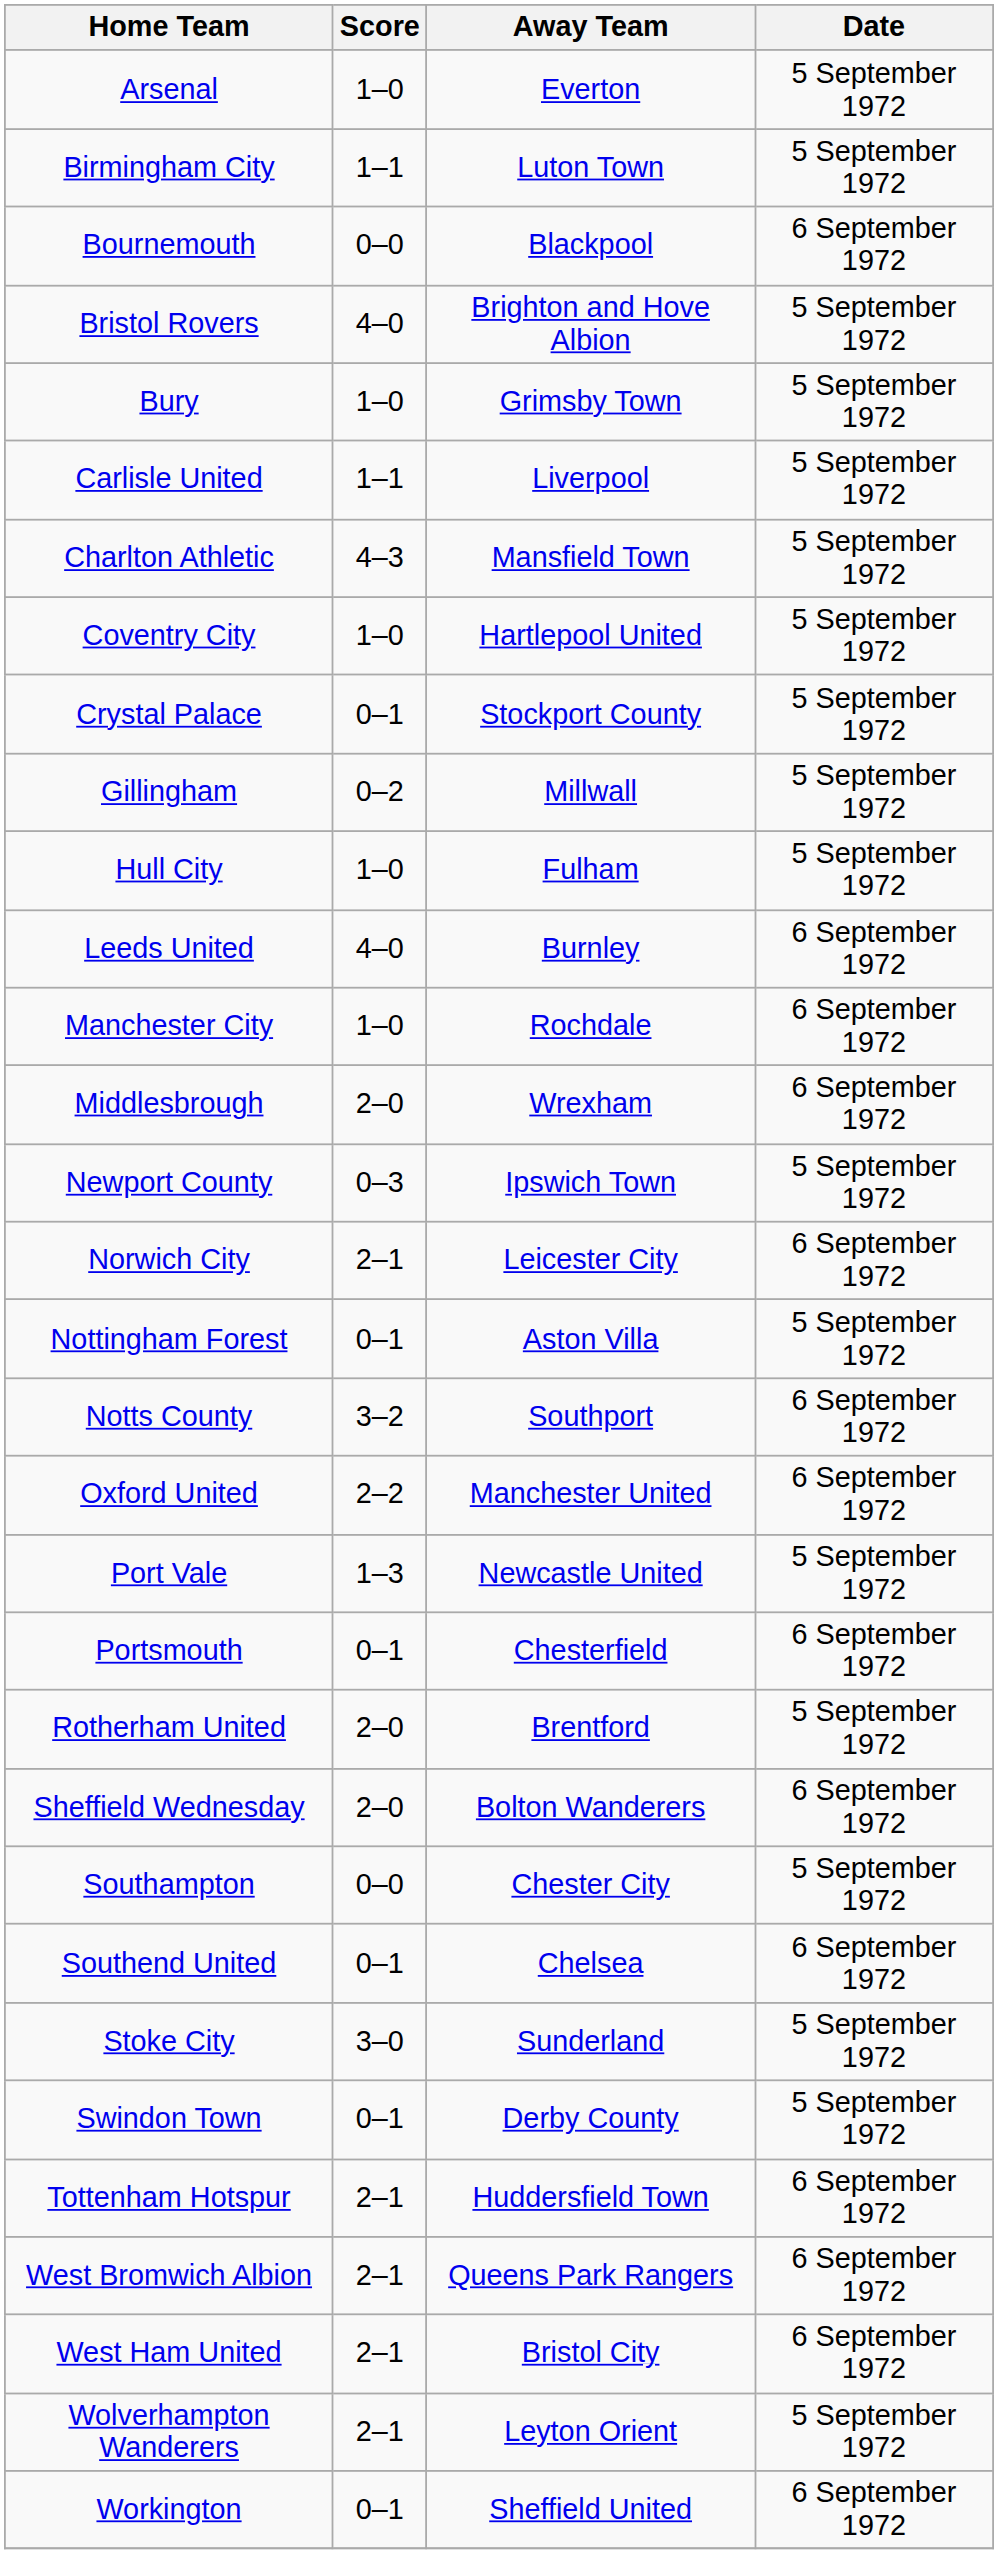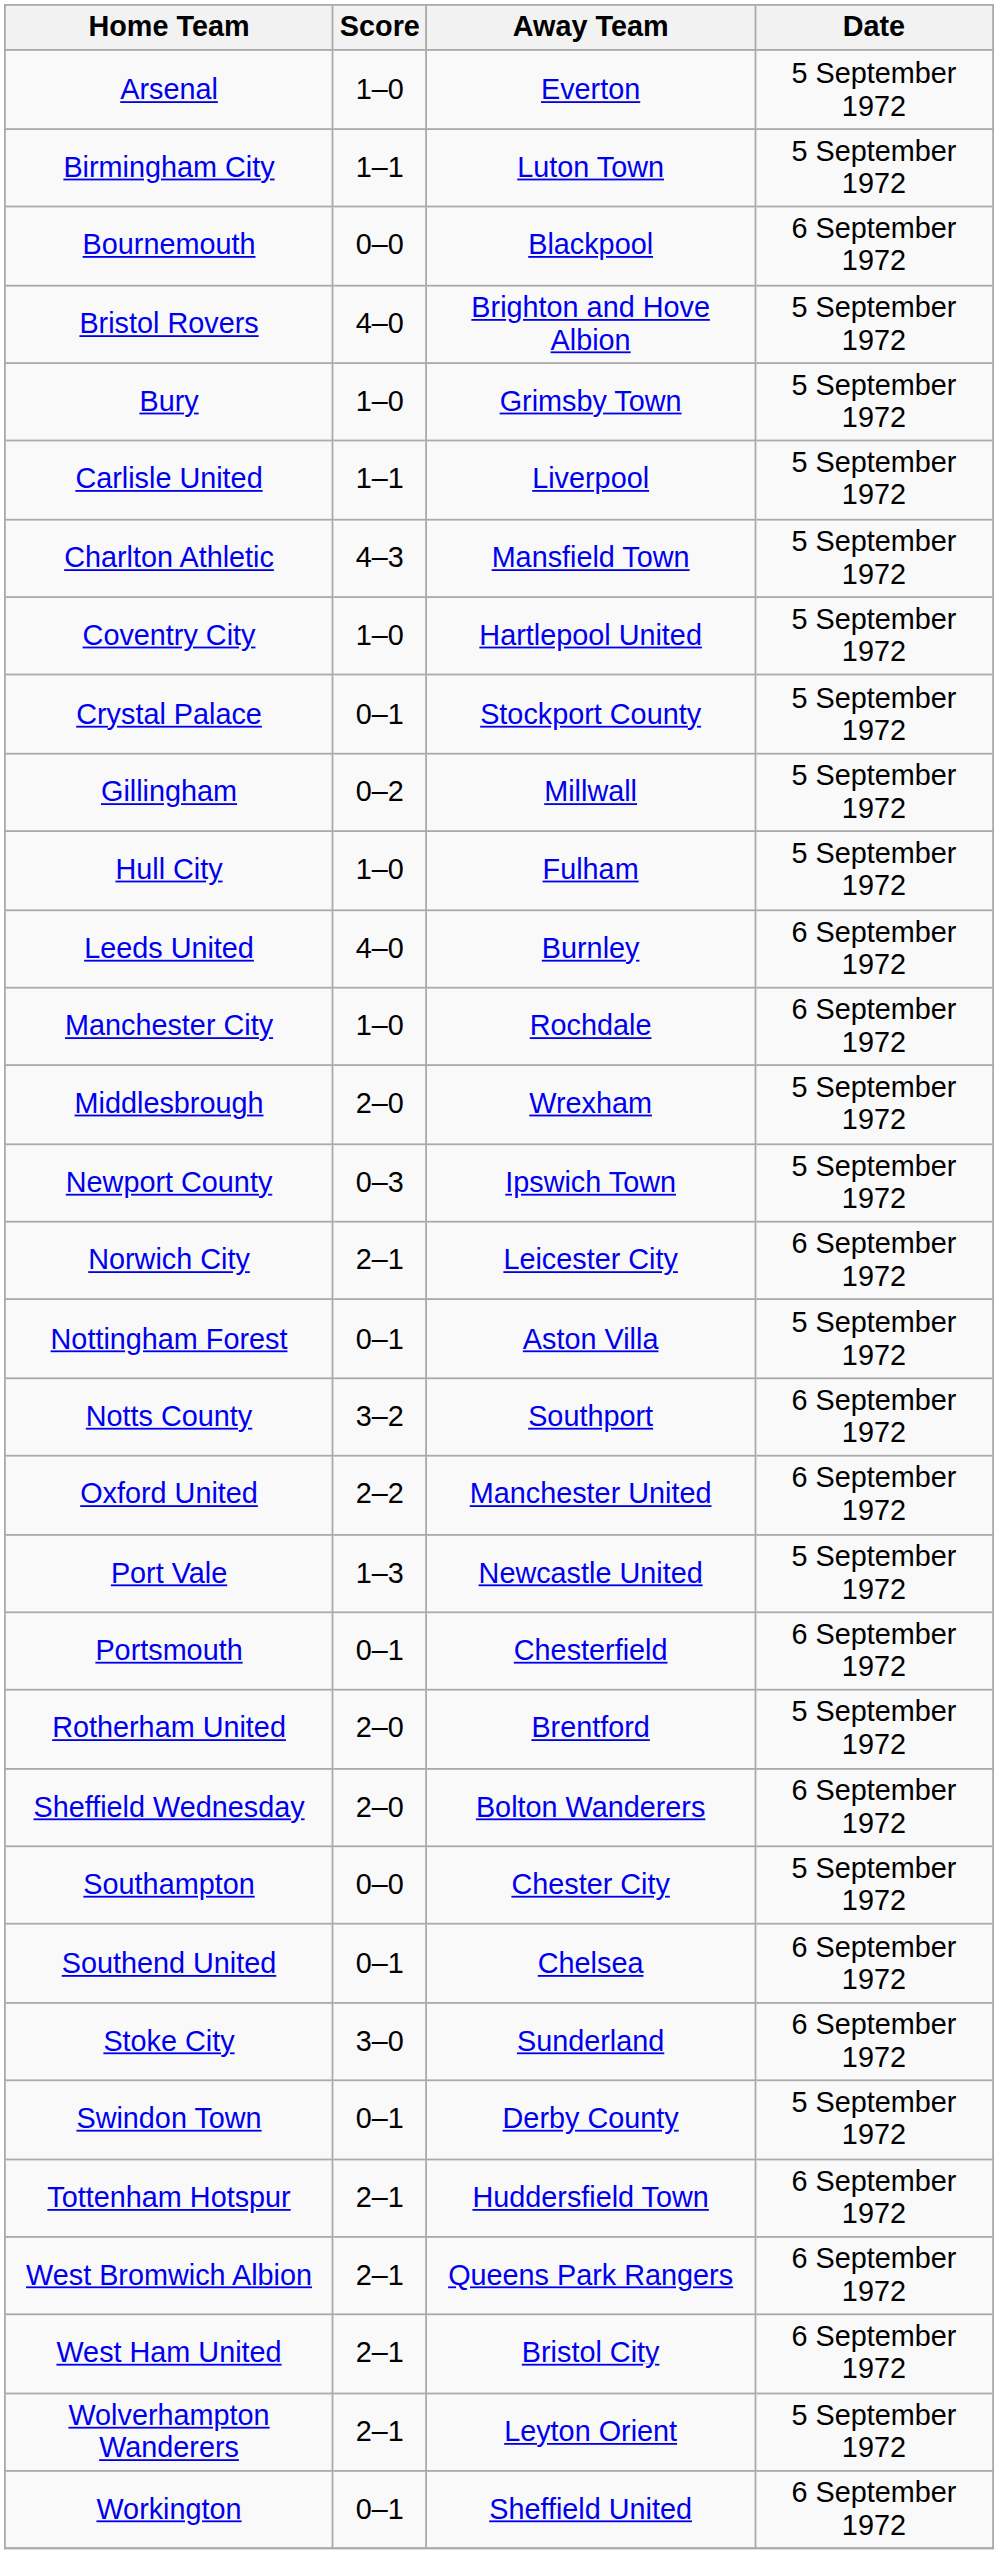Middlesbrough | Date: 6 September 1972 -> 5 September 1972
Stoke City | Date: 5 September 1972 -> 6 September 1972
